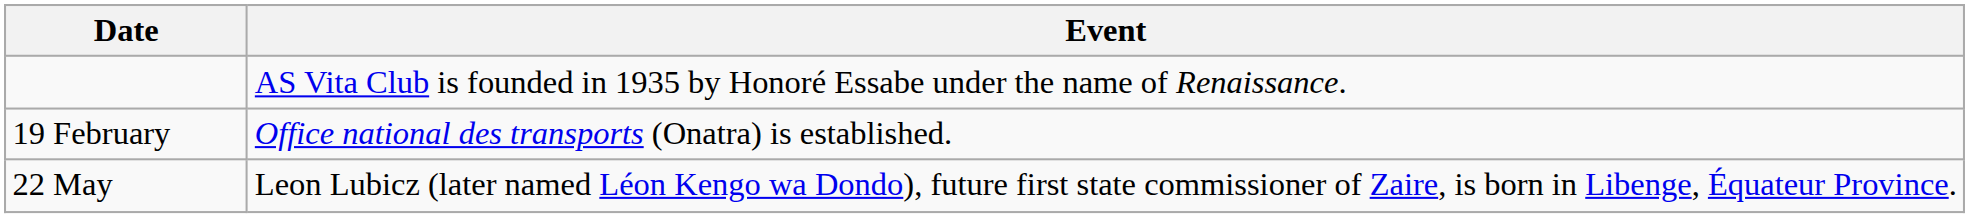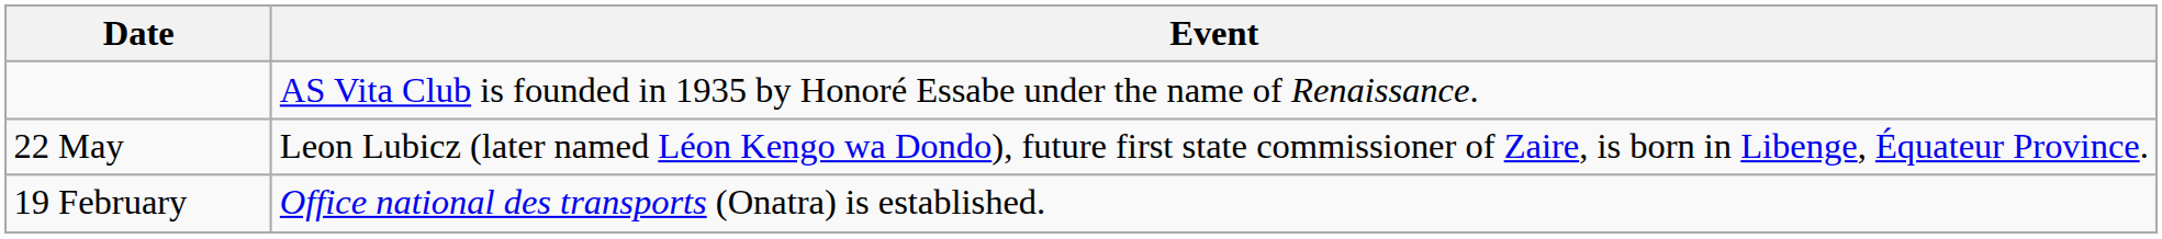rows swapped: 19 February <-> 22 May
